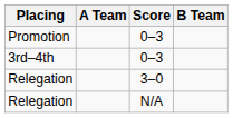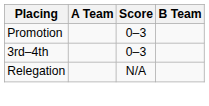- row: Relegation | 3–0
